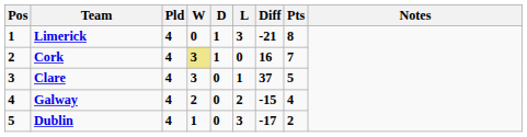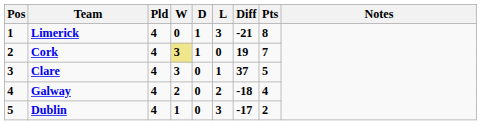Cork | Diff: 16 -> 19
Galway | Diff: -15 -> -18
